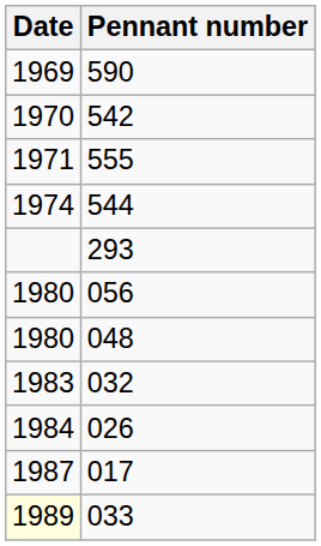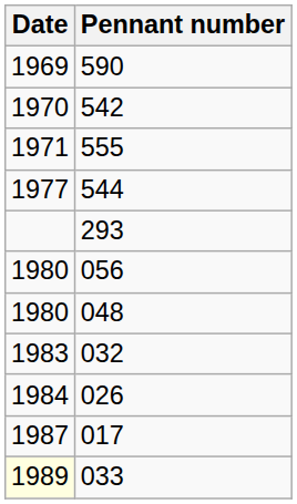544 | Date: 1974 -> 1977
